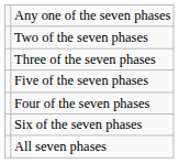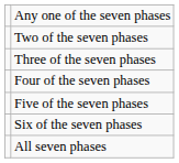rows swapped: Four of the seven phases <-> Five of the seven phases
